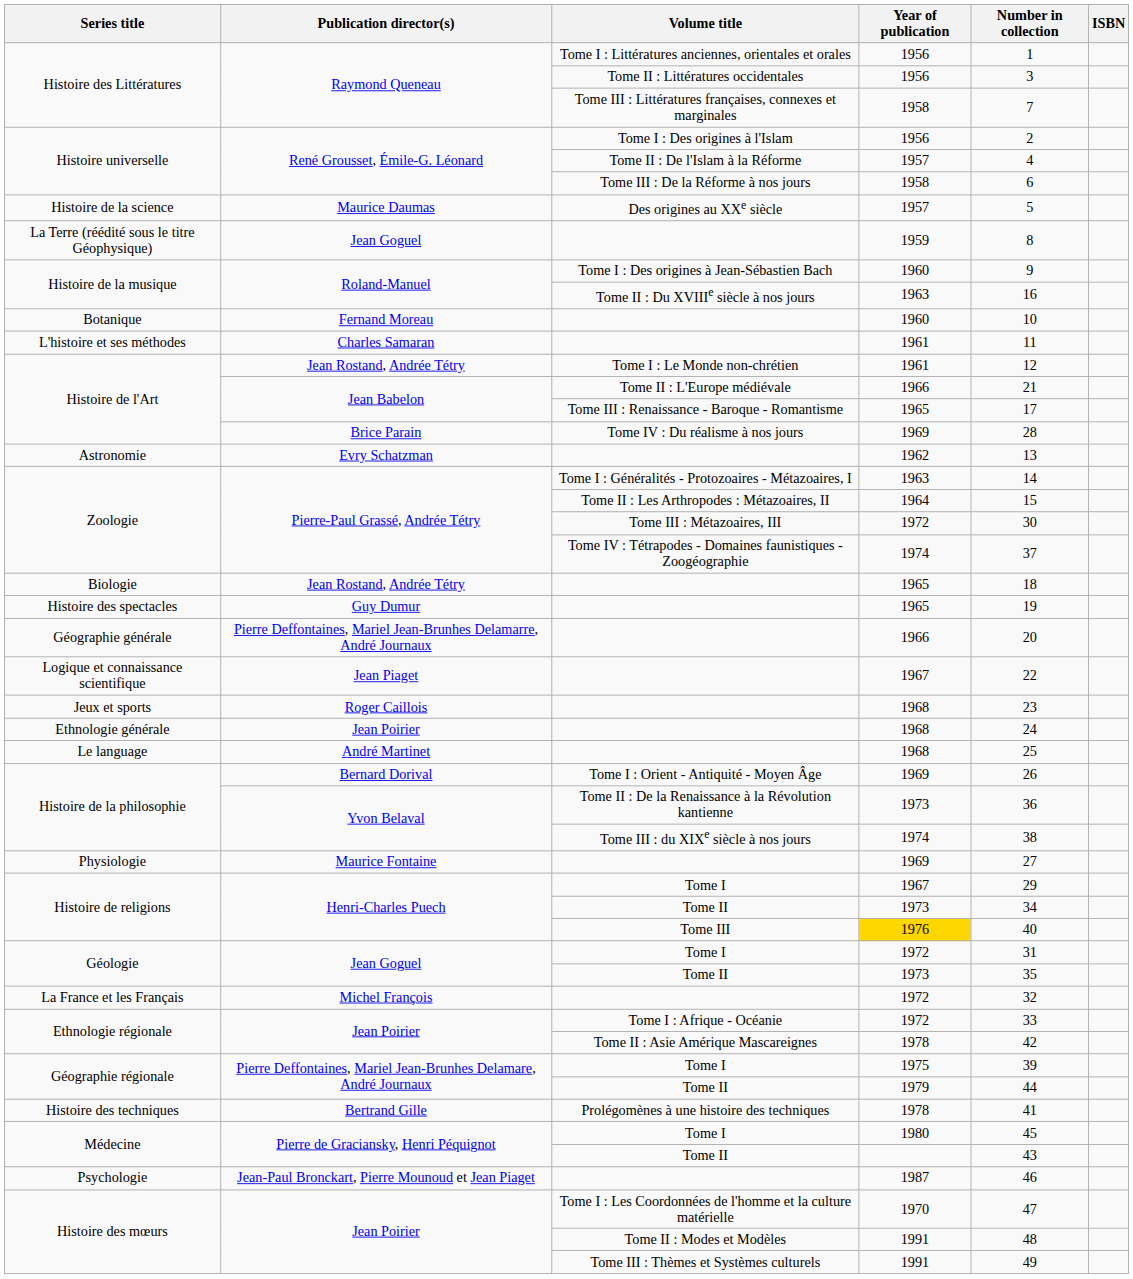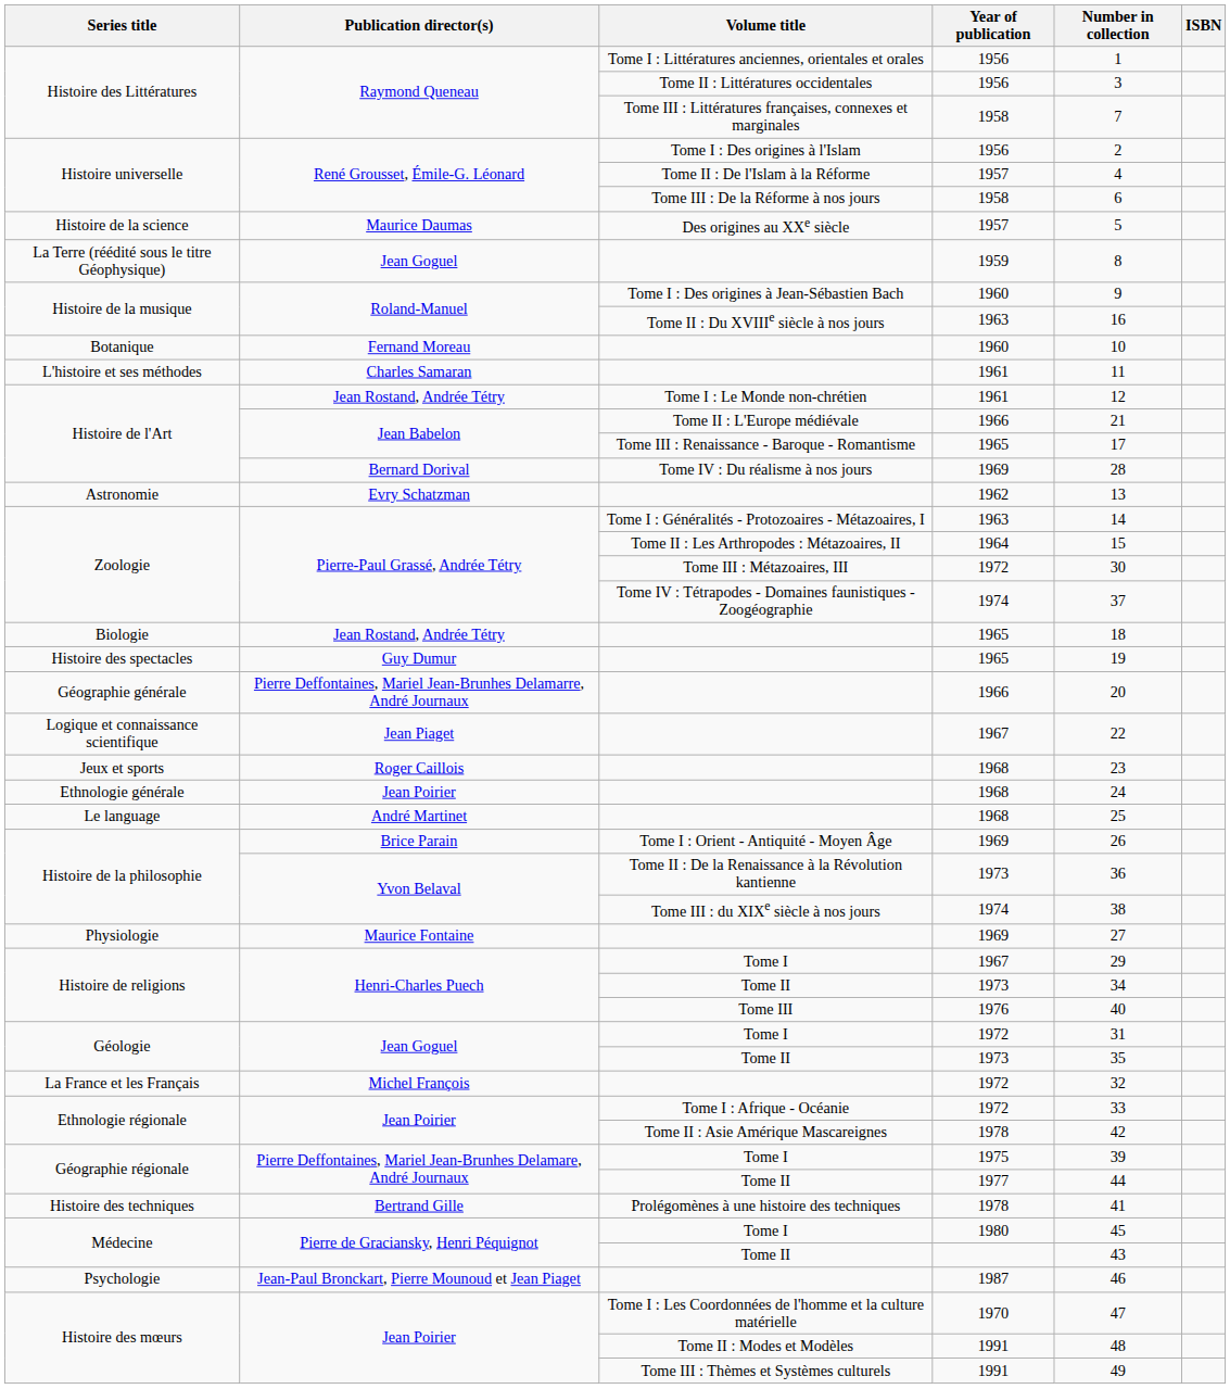Tome IV : Du réalisme à nos jours | Publication director(s): Brice Parain -> Bernard Dorival
Tome I : Orient - Antiquité - Moyen Âge | Publication director(s): Bernard Dorival -> Brice Parain
Tome III | Year of publication: gold background -> no background
Géographie régionale / Tome II | Year of publication: 1979 -> 1977
